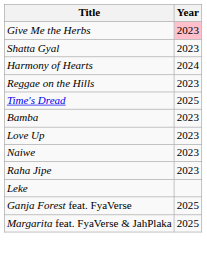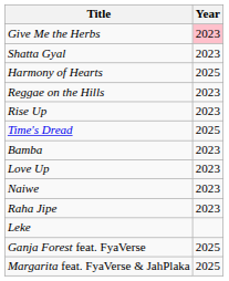Harmony of Hearts | Year: 2024 -> 2025
+ row: Rise Up | 2023
